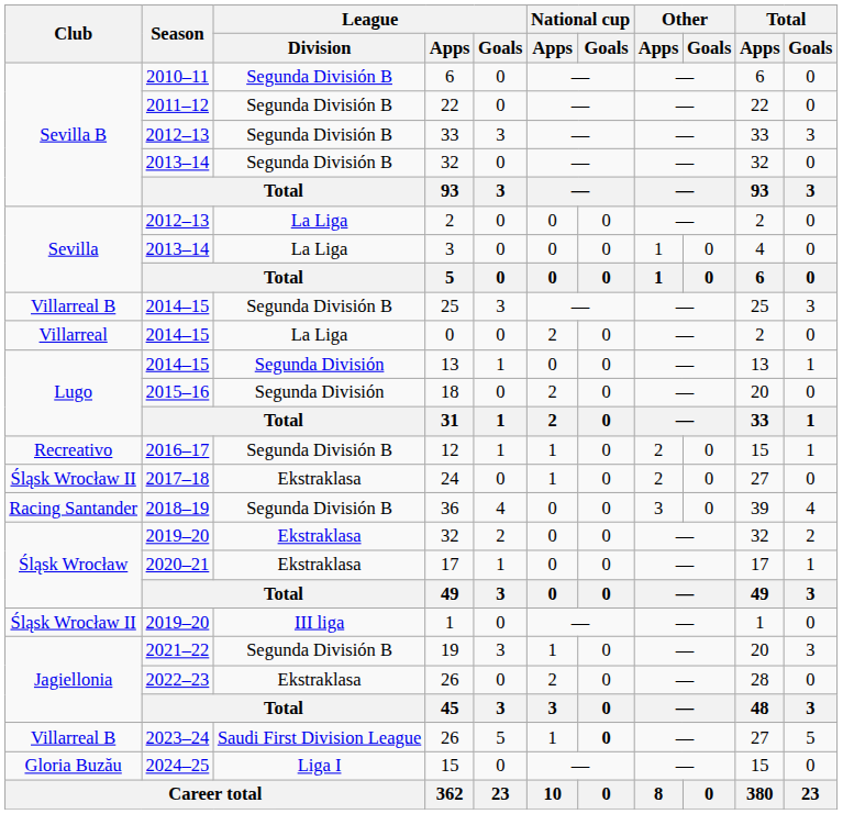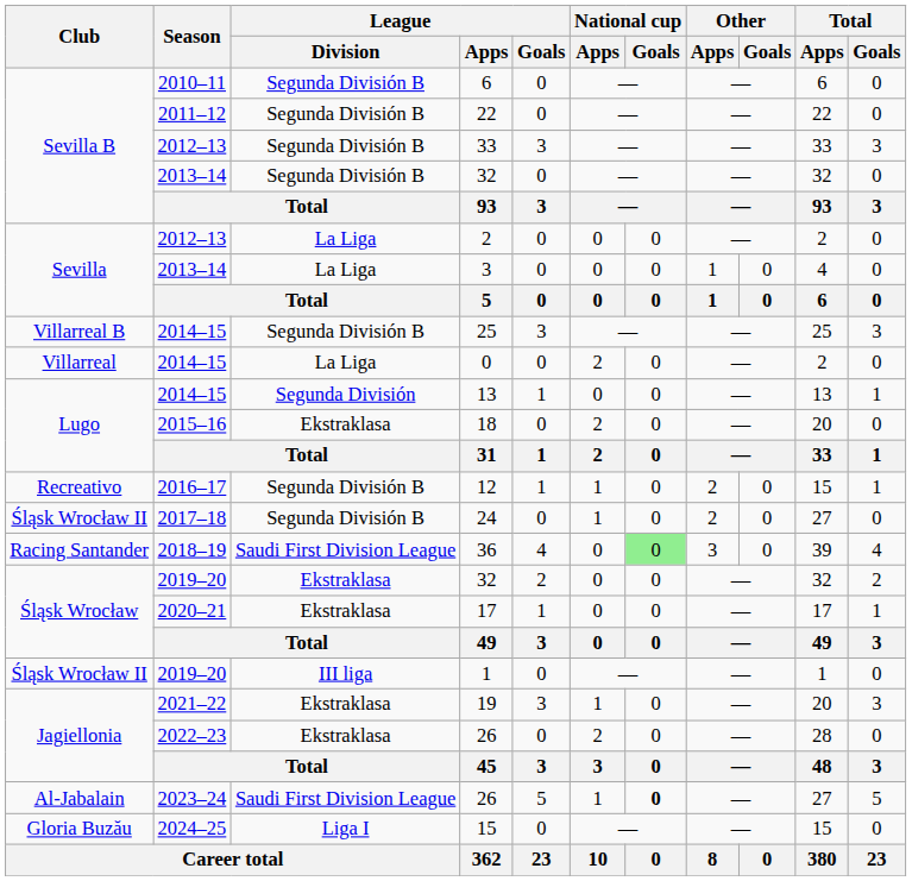18 | League / Division: Segunda División -> Ekstraklasa
24 | League / Division: Ekstraklasa -> Segunda División B
36 | League / Division: Segunda División B -> Saudi First Division League
36 | National cup / Goals: no background -> lightgreen background
19 | League / Division: Segunda División B -> Ekstraklasa
2023–24 / 26 | Club: Villarreal B -> Al-Jabalain
